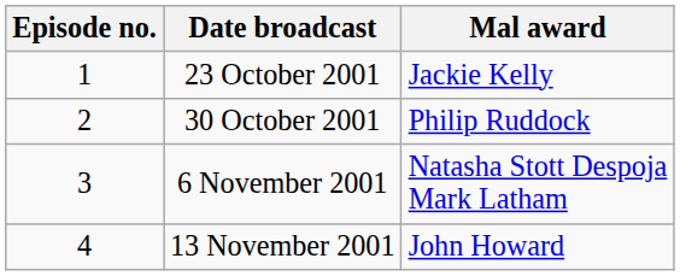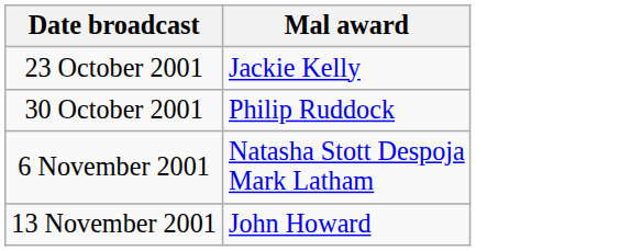- column: Episode no. | 1 | 2 | 3 | 4
